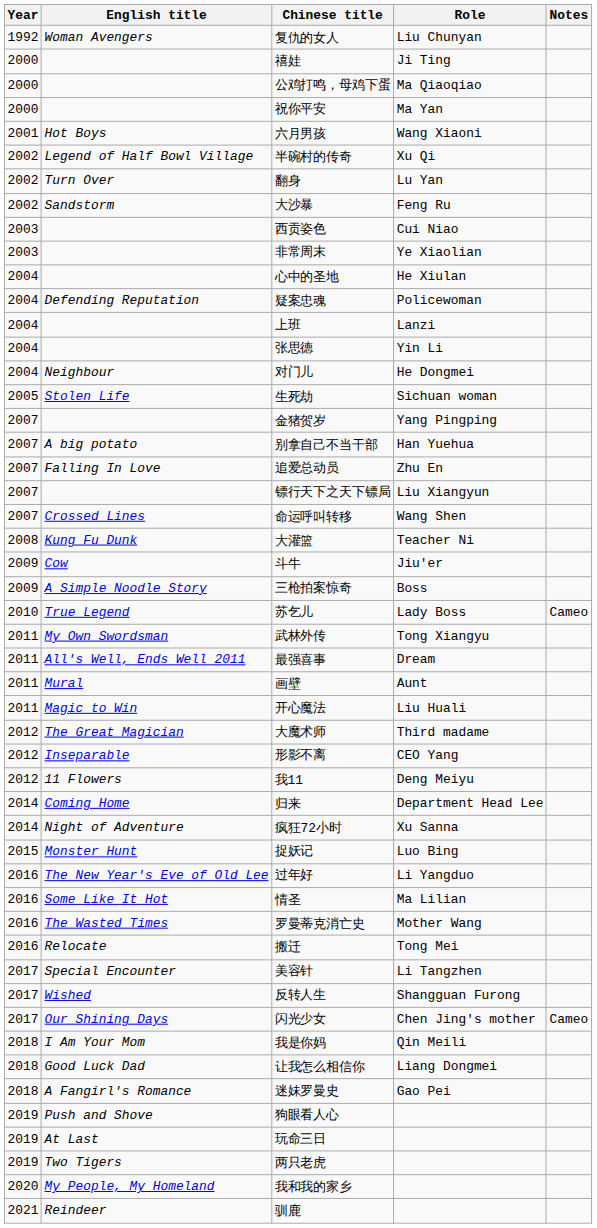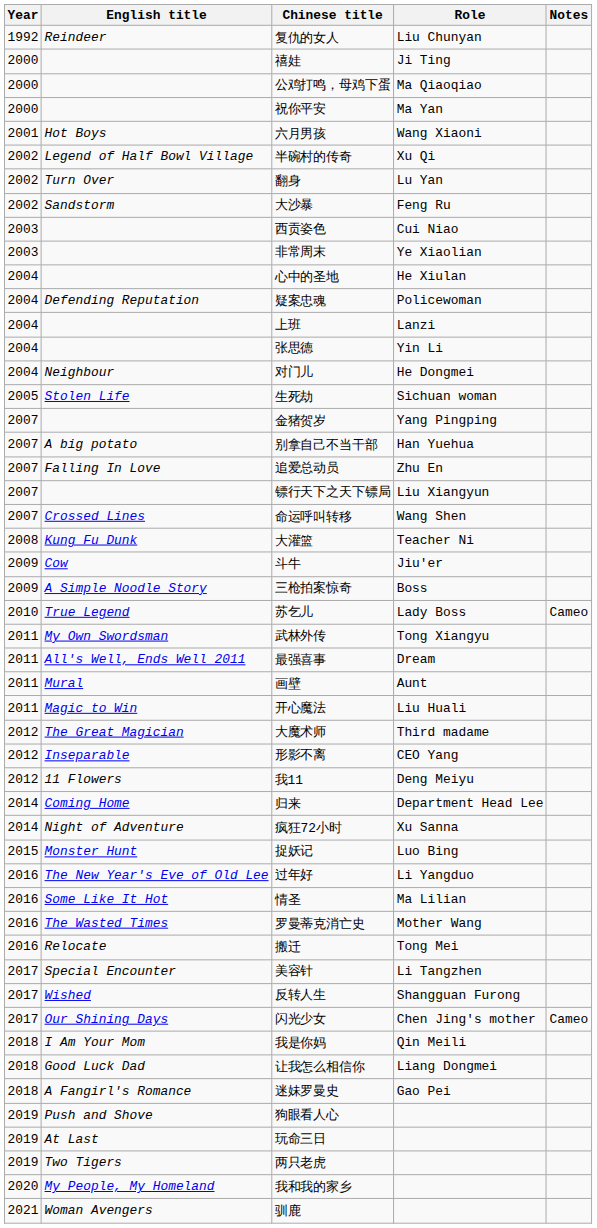复仇的女人 | English title: Woman Avengers -> Reindeer
驯鹿 | English title: Reindeer -> Woman Avengers
